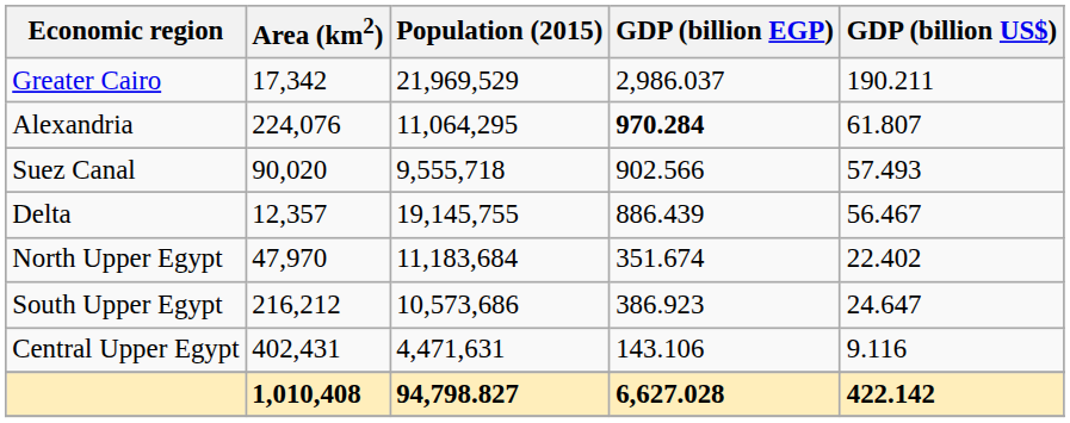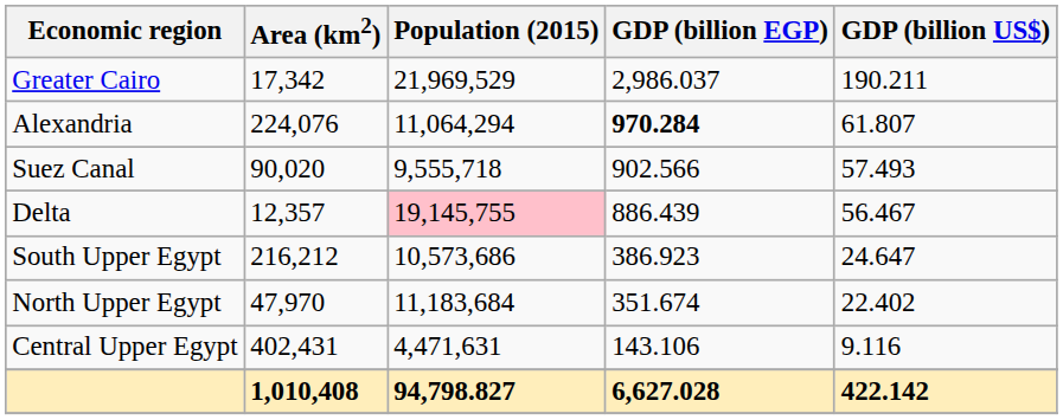Alexandria | Population (2015): 11,064,295 -> 11,064,294
Delta | Population (2015): no background -> pink background
rows swapped: South Upper Egypt <-> North Upper Egypt
